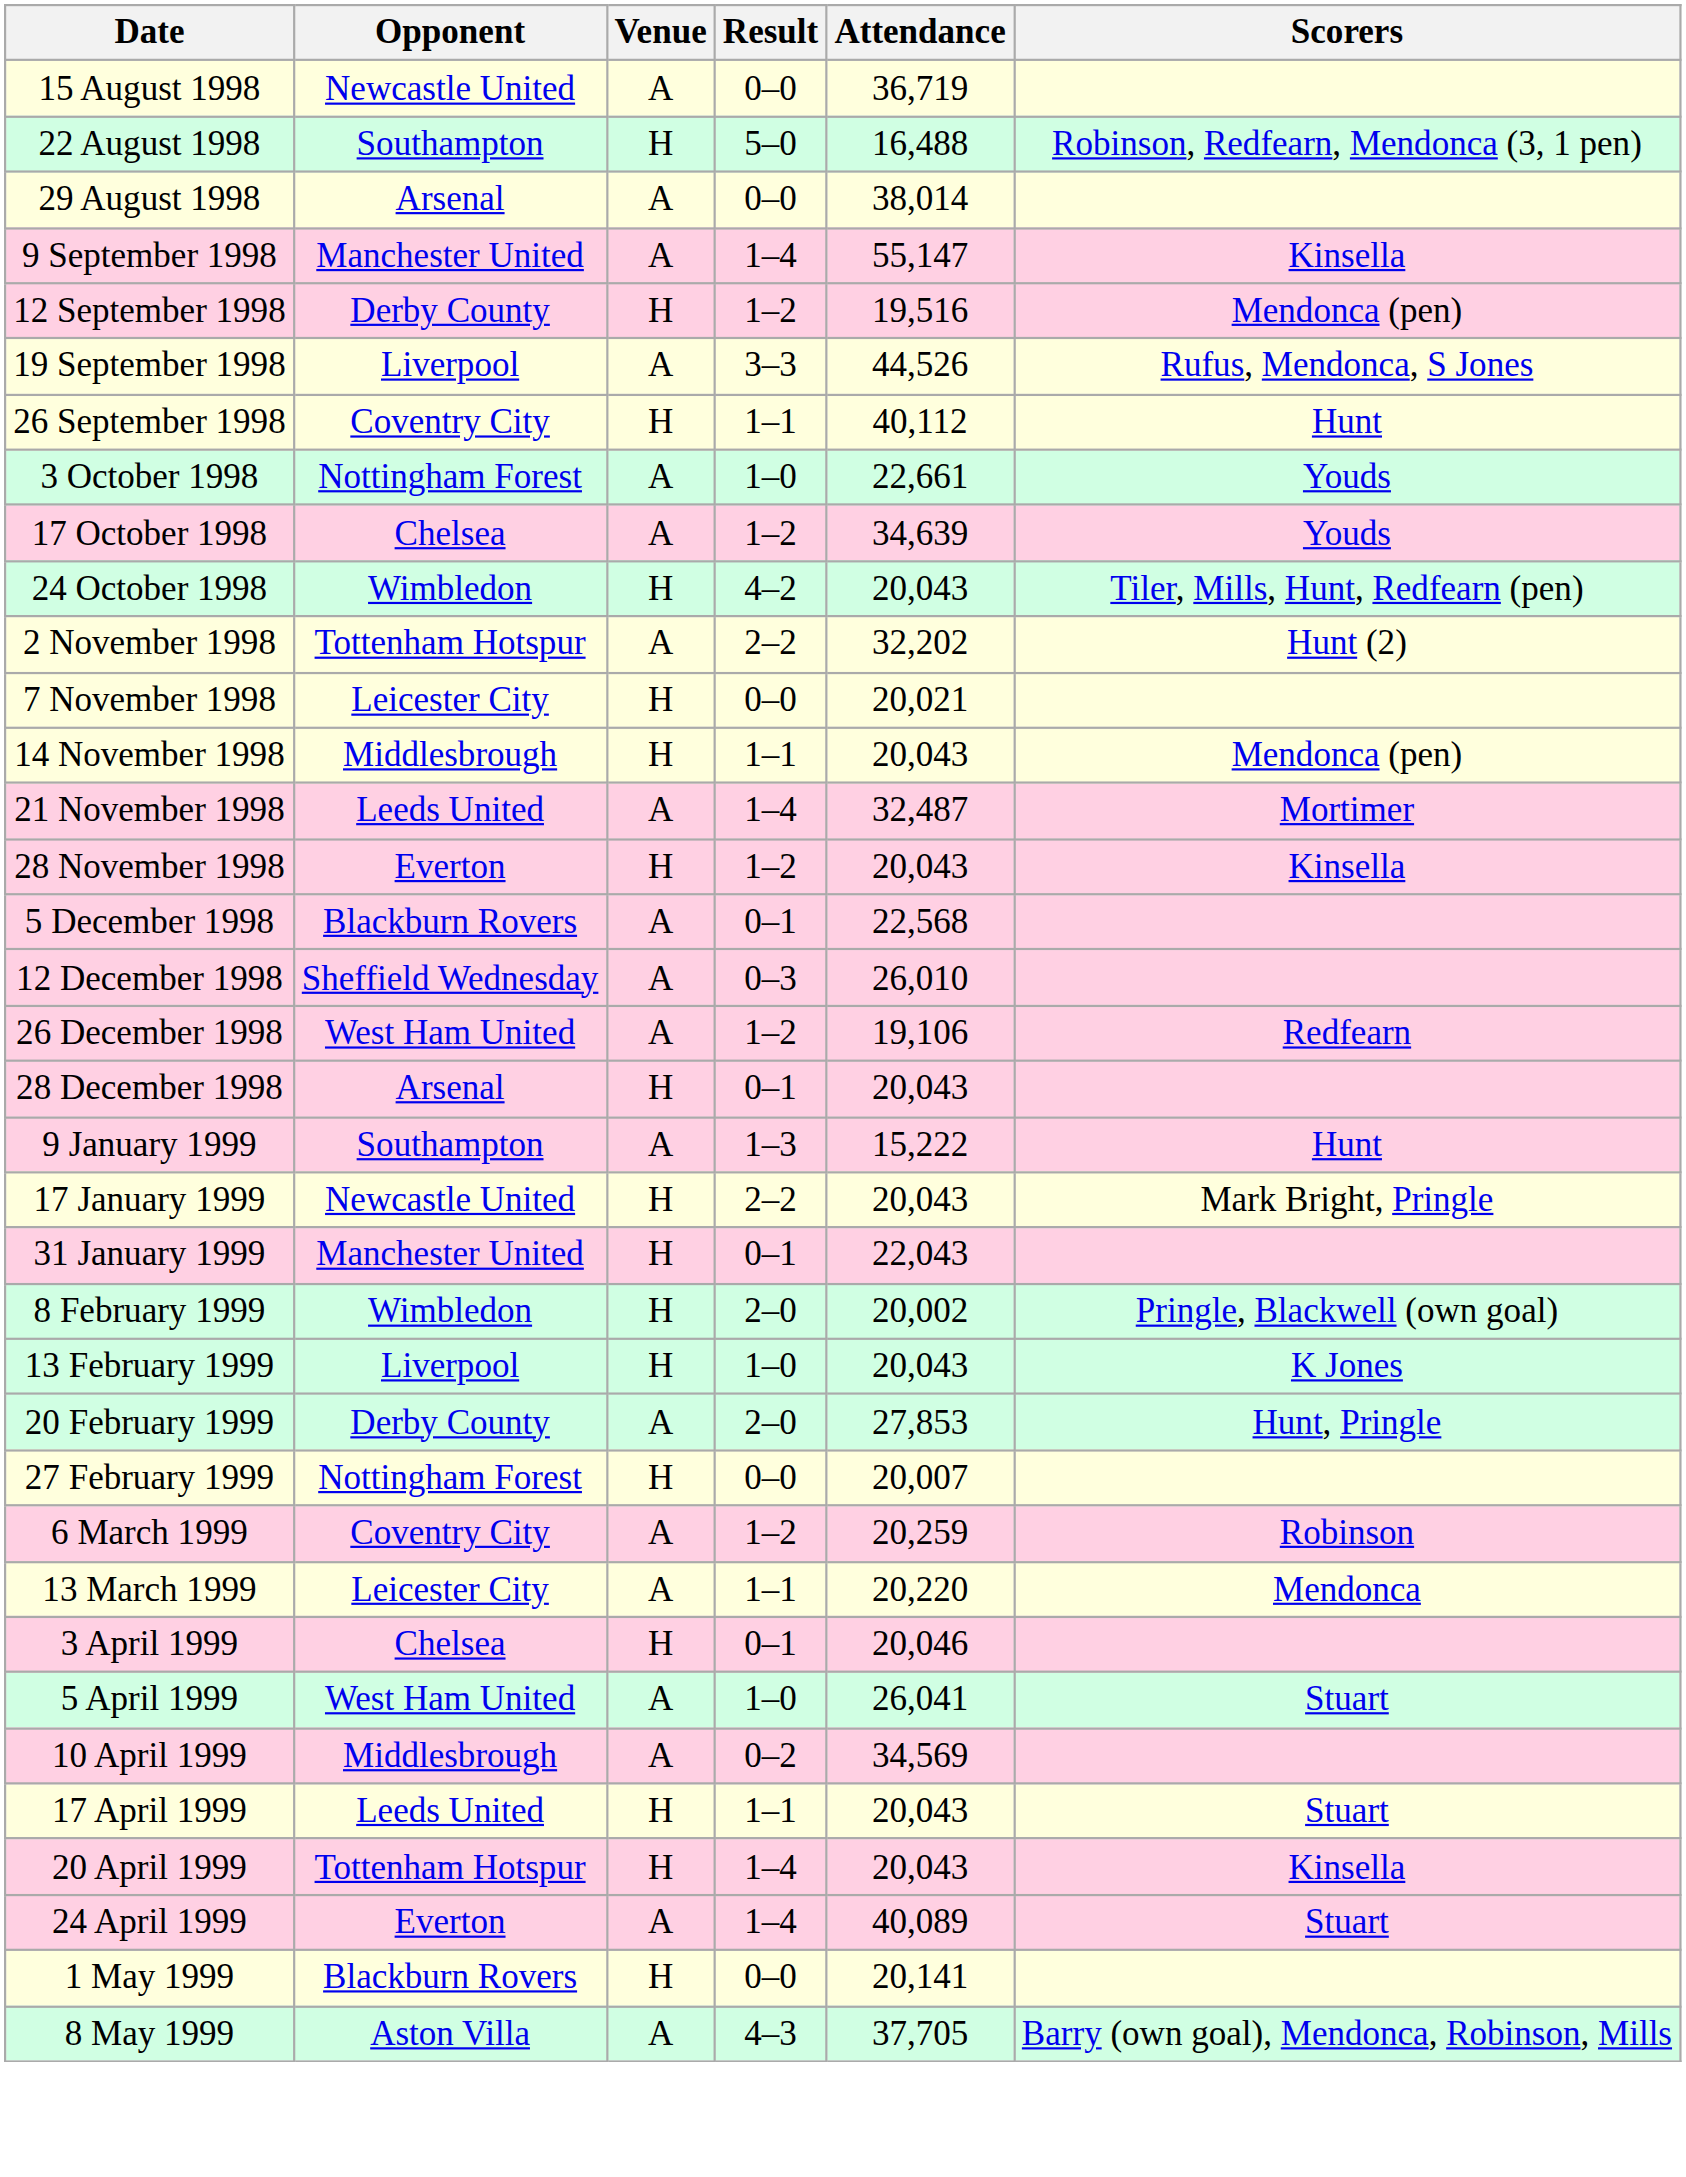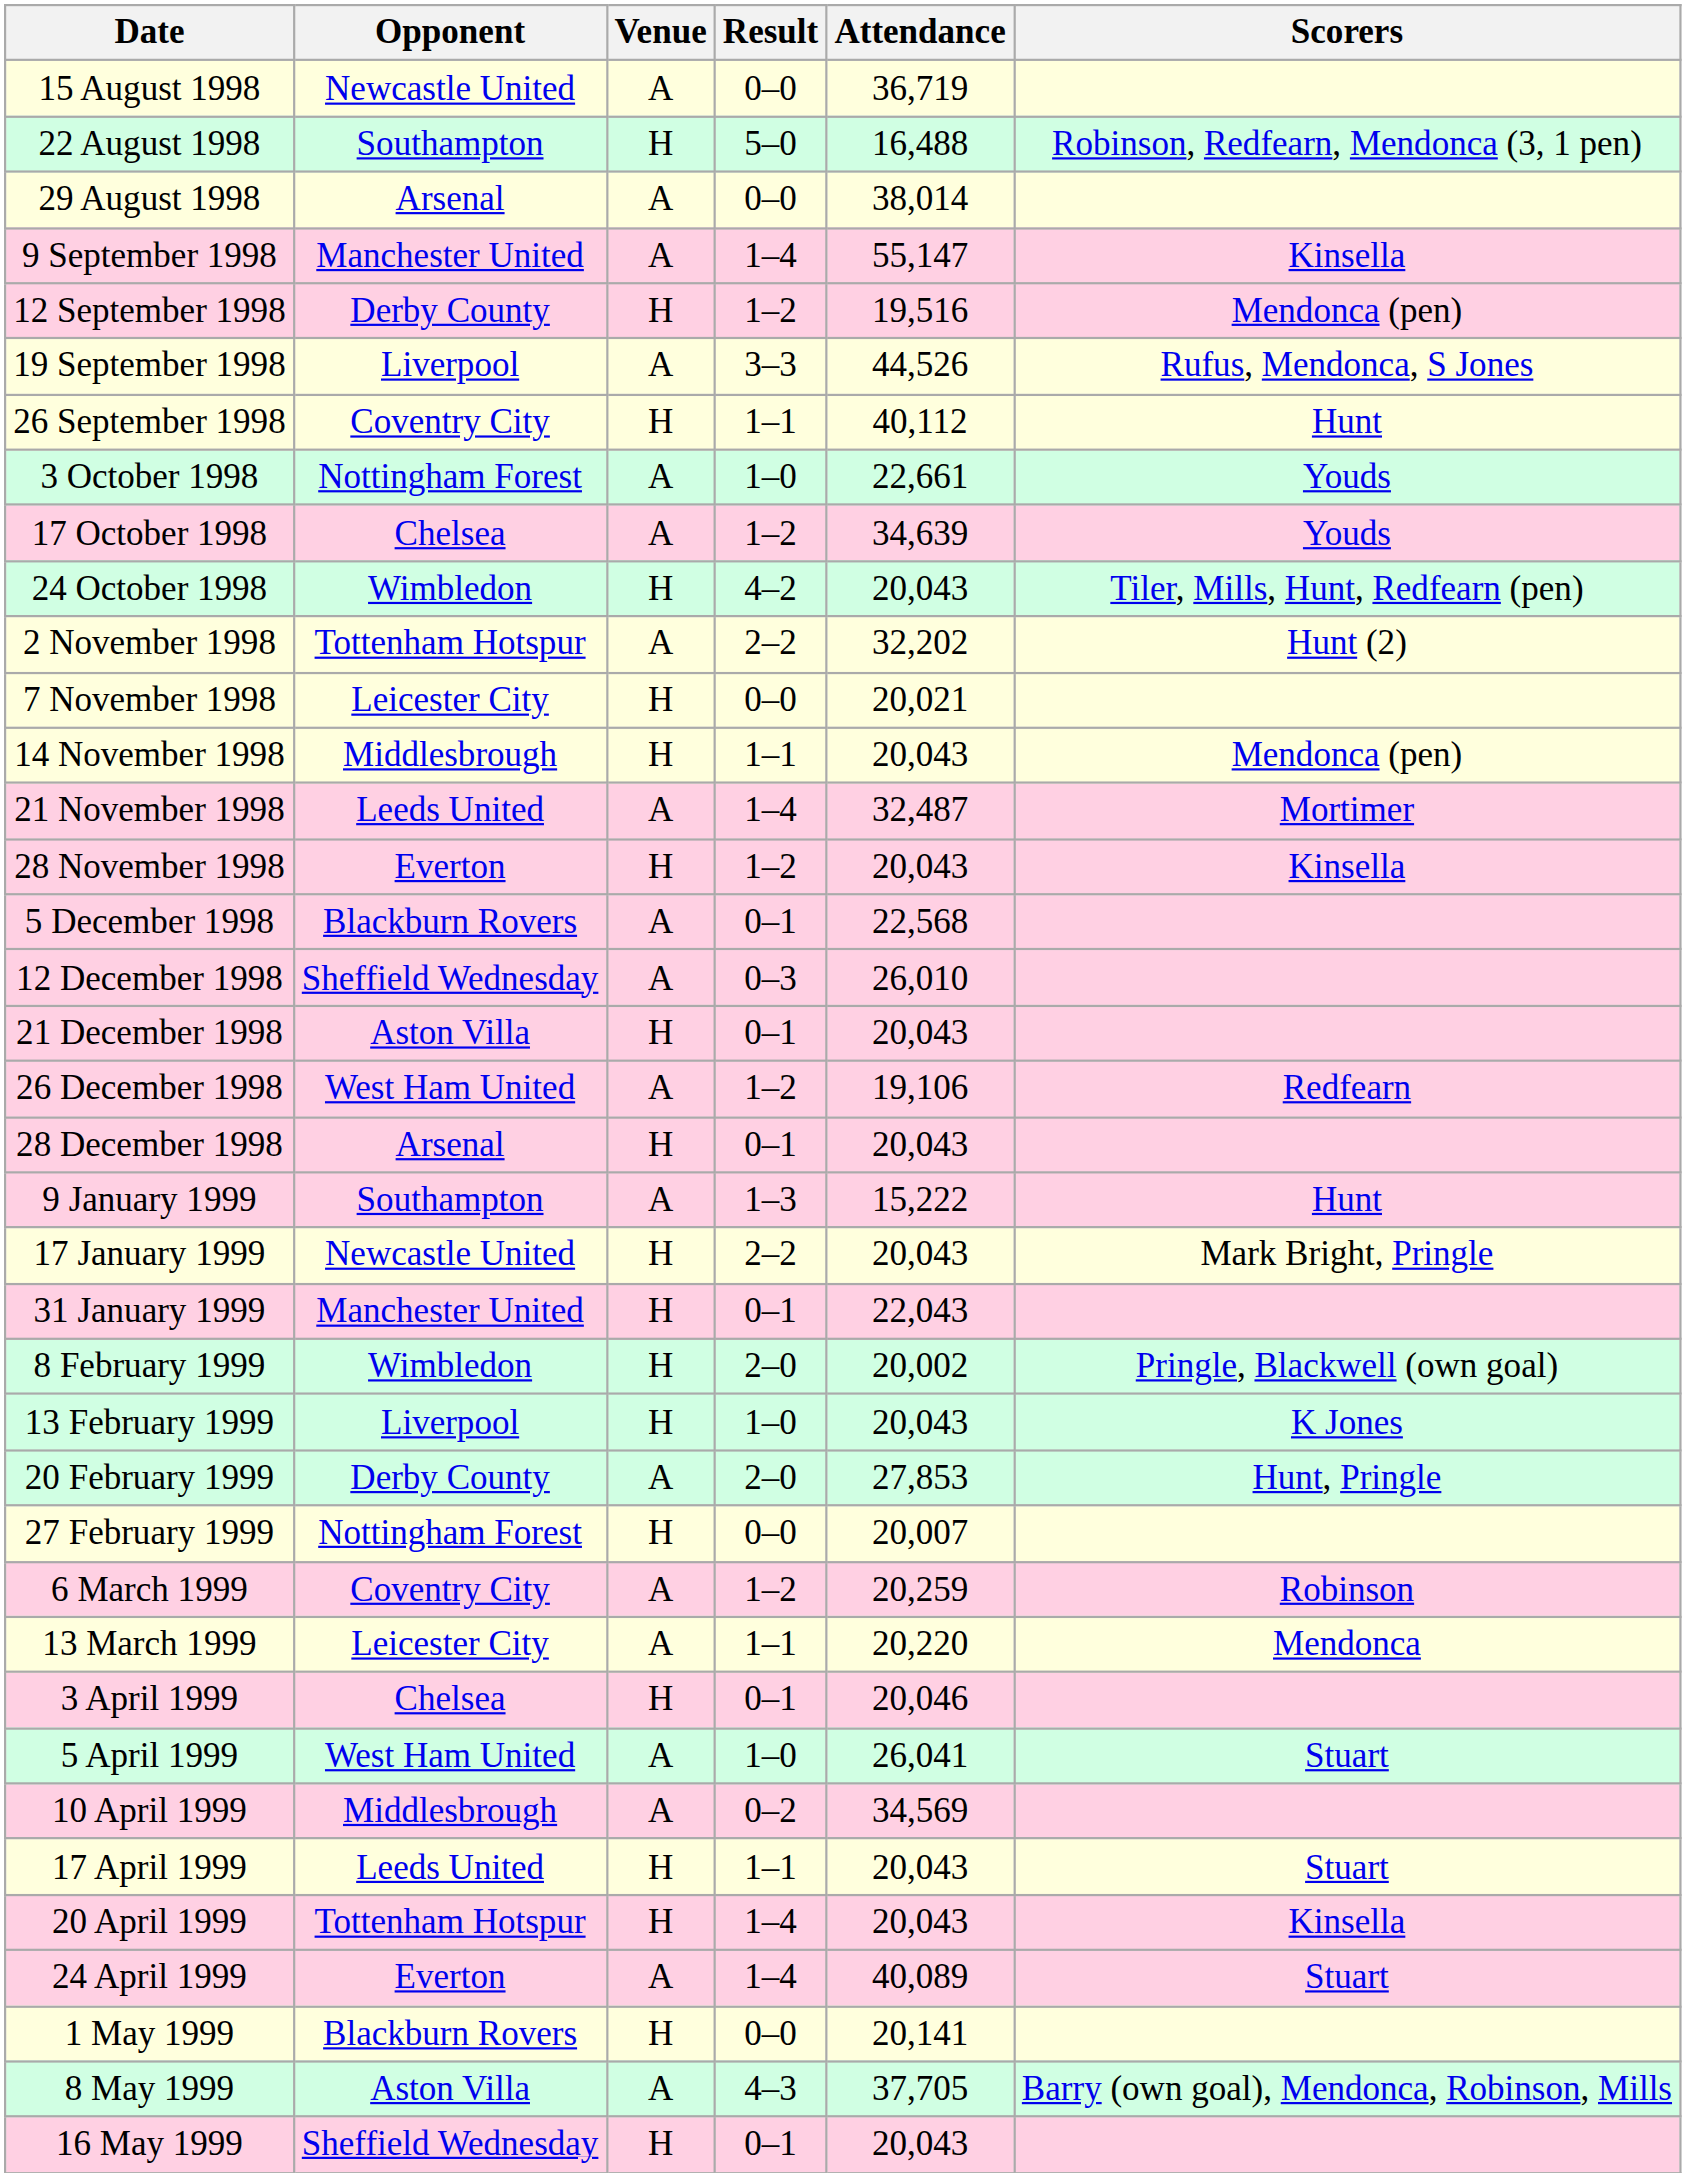+ row: 21 December 1998 | Aston Villa | H | 0–1 | 20,043
+ row: 16 May 1999 | Sheffield Wednesday | H | 0–1 | 20,043
